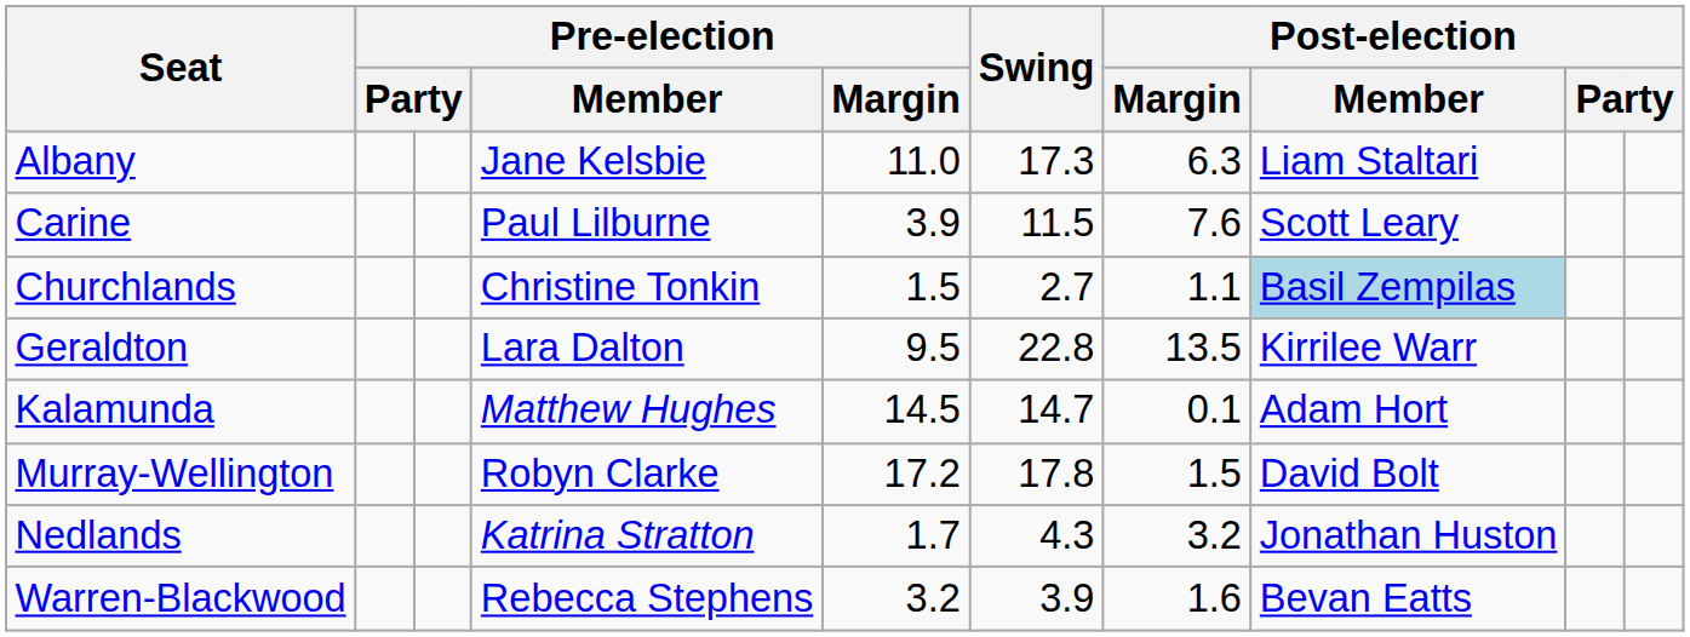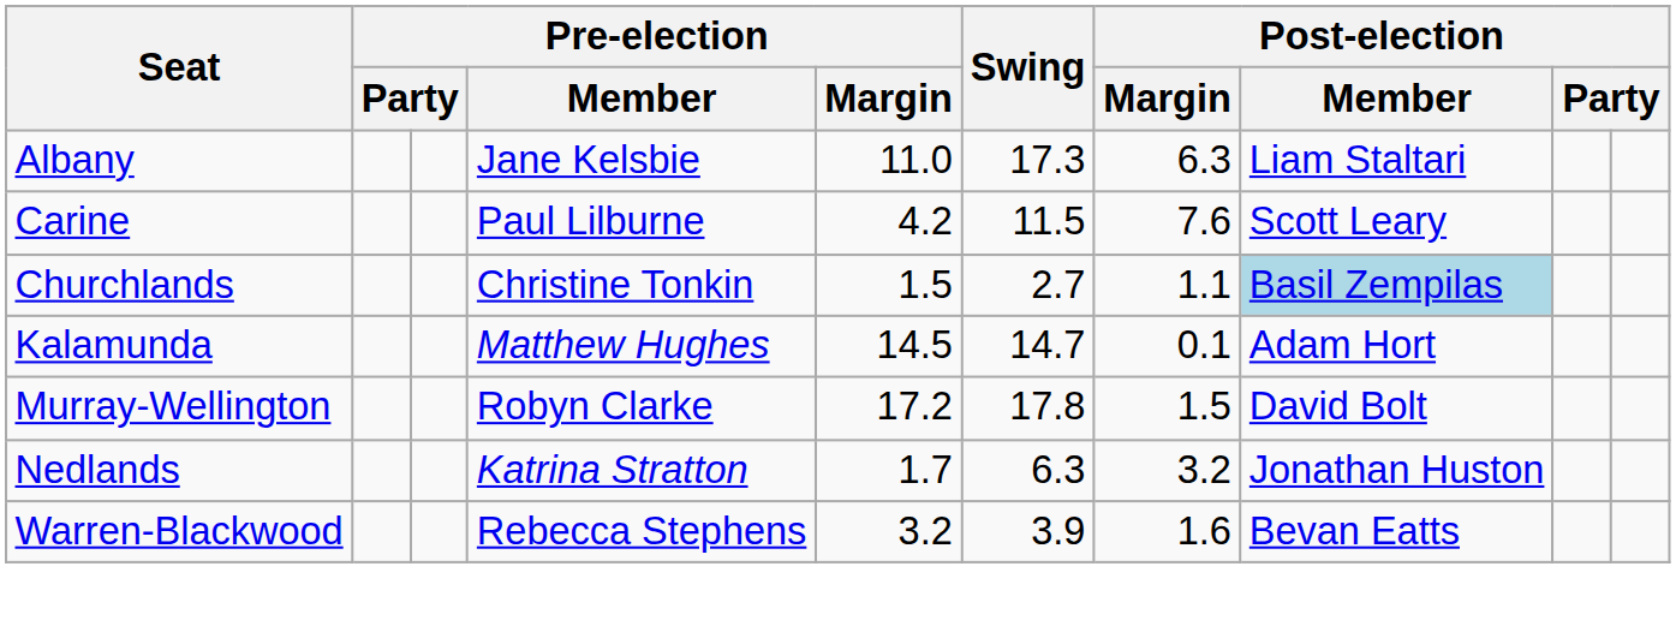Carine | Pre-election / Margin: 3.9 -> 4.2
- row: Geraldton | Lara Dalton | 9.5 | 22.8 | 13.5 | Kirrilee Warr
Nedlands | Swing: 4.3 -> 6.3
